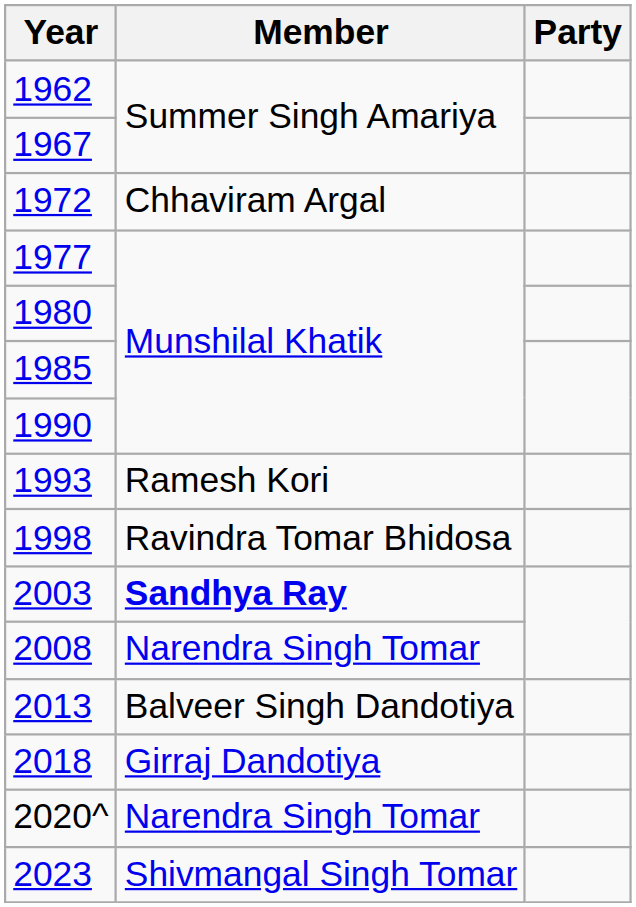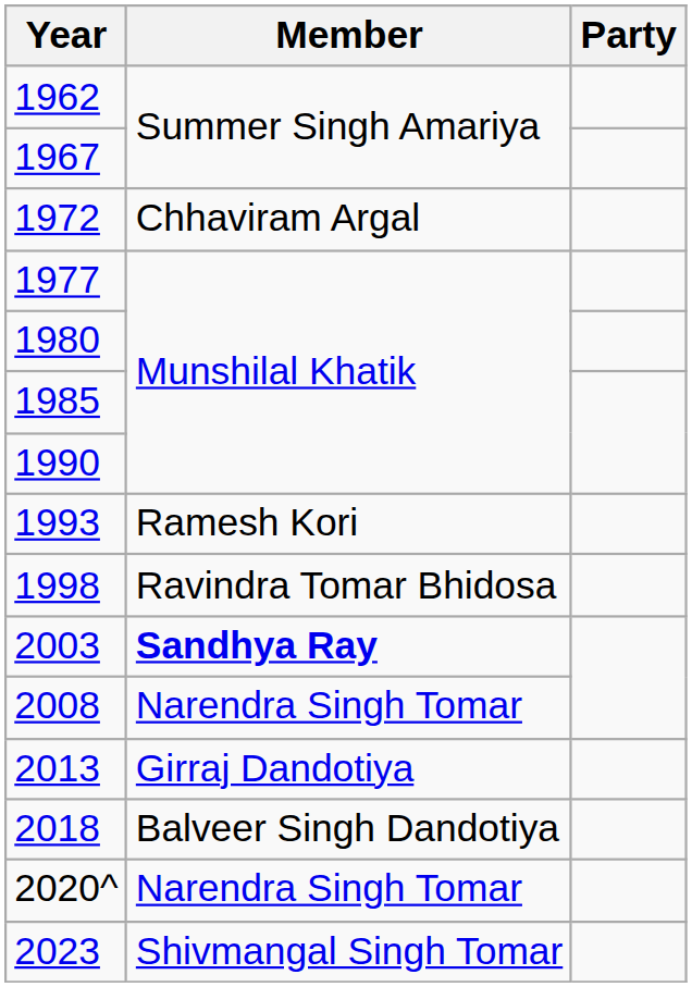2013 | Member: Balveer Singh Dandotiya -> Girraj Dandotiya
2018 | Member: Girraj Dandotiya -> Balveer Singh Dandotiya
